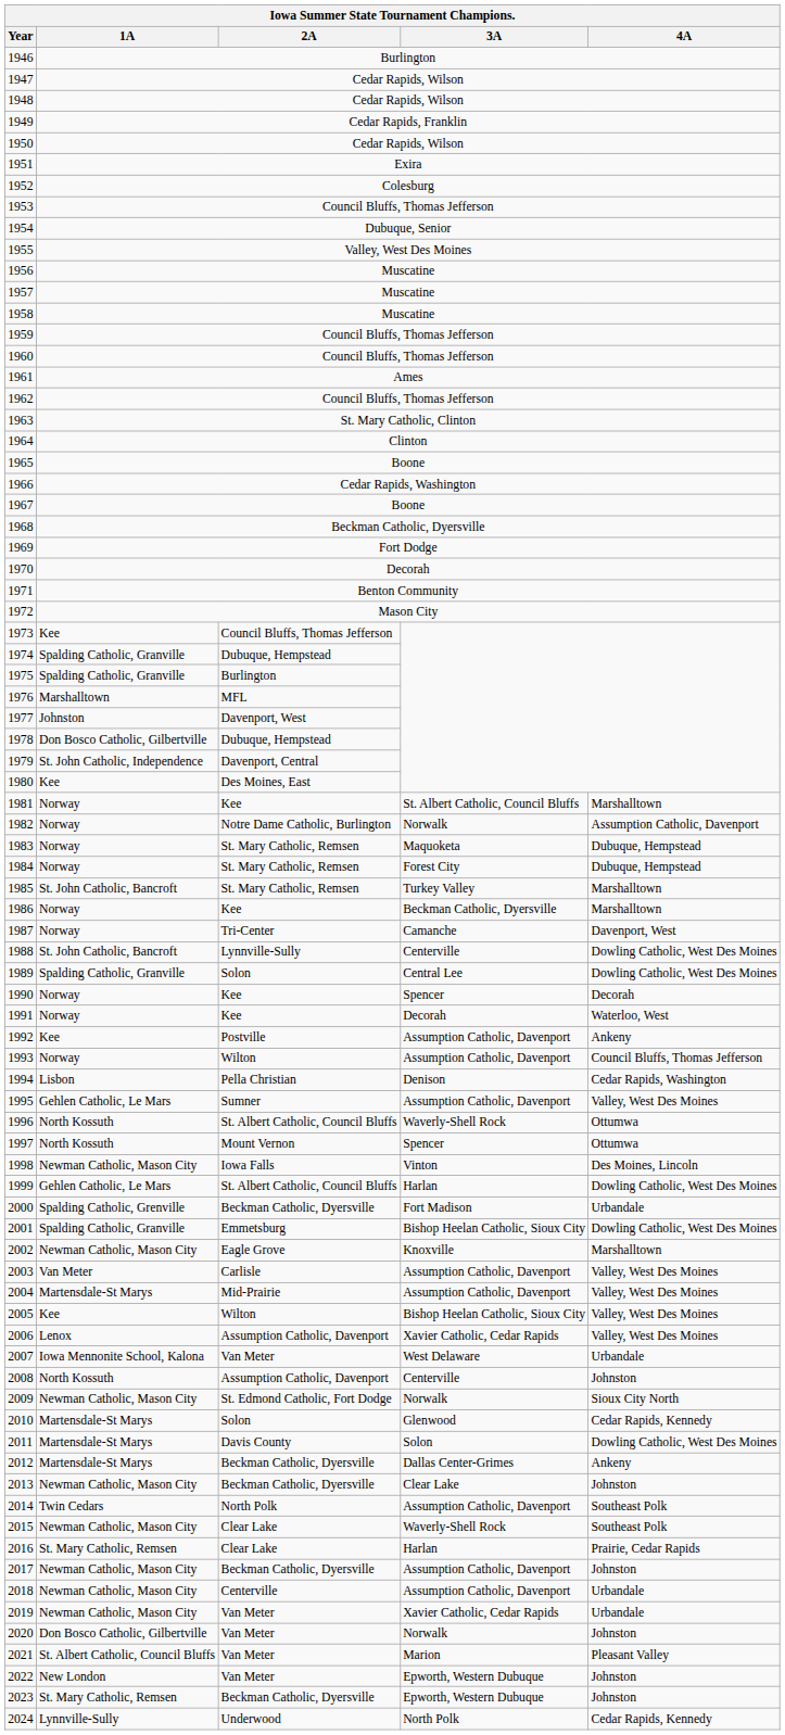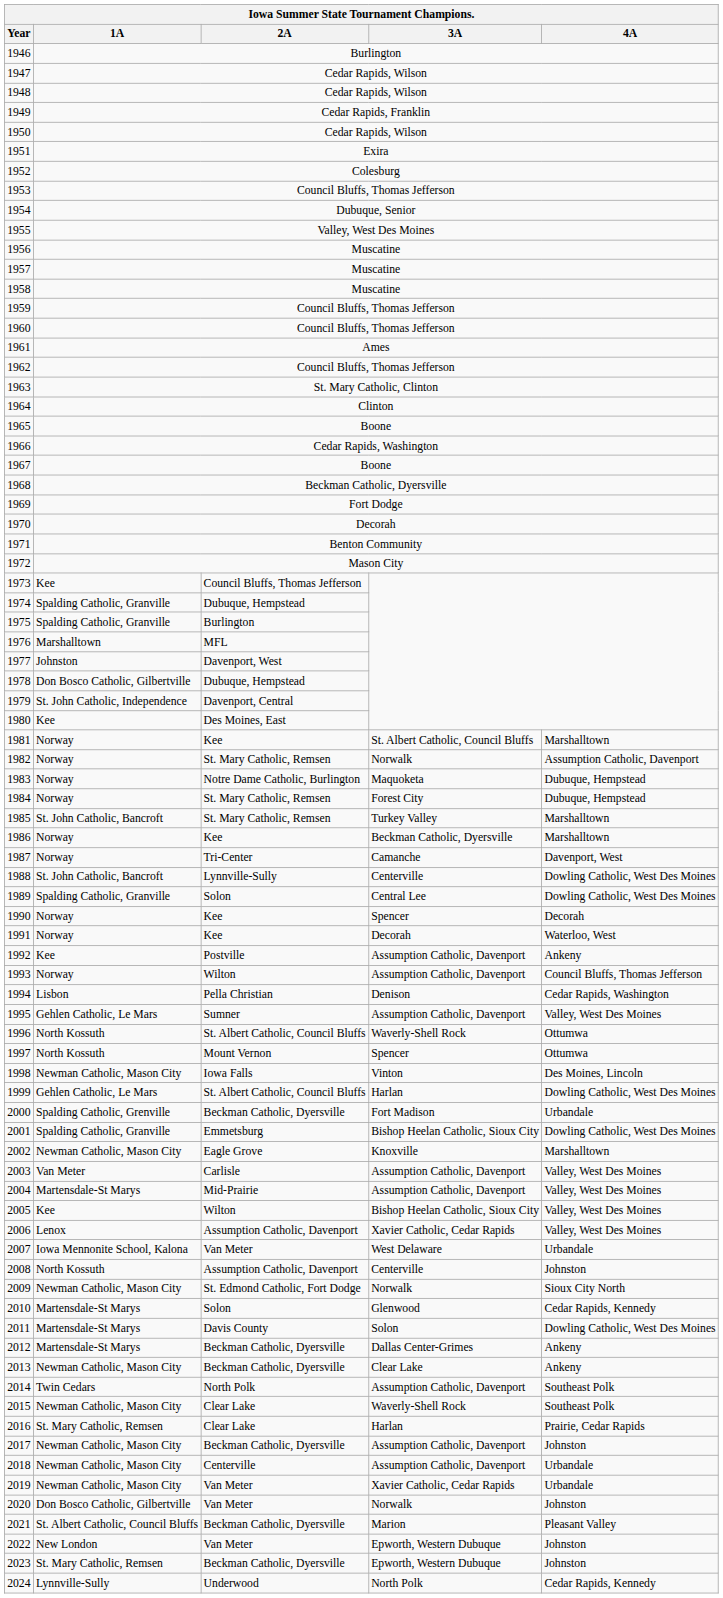1982 | 2A: Notre Dame Catholic, Burlington -> St. Mary Catholic, Remsen
1983 | 2A: St. Mary Catholic, Remsen -> Notre Dame Catholic, Burlington
2013 | 4A: Johnston -> Ankeny
2021 | 2A: Van Meter -> Beckman Catholic, Dyersville
